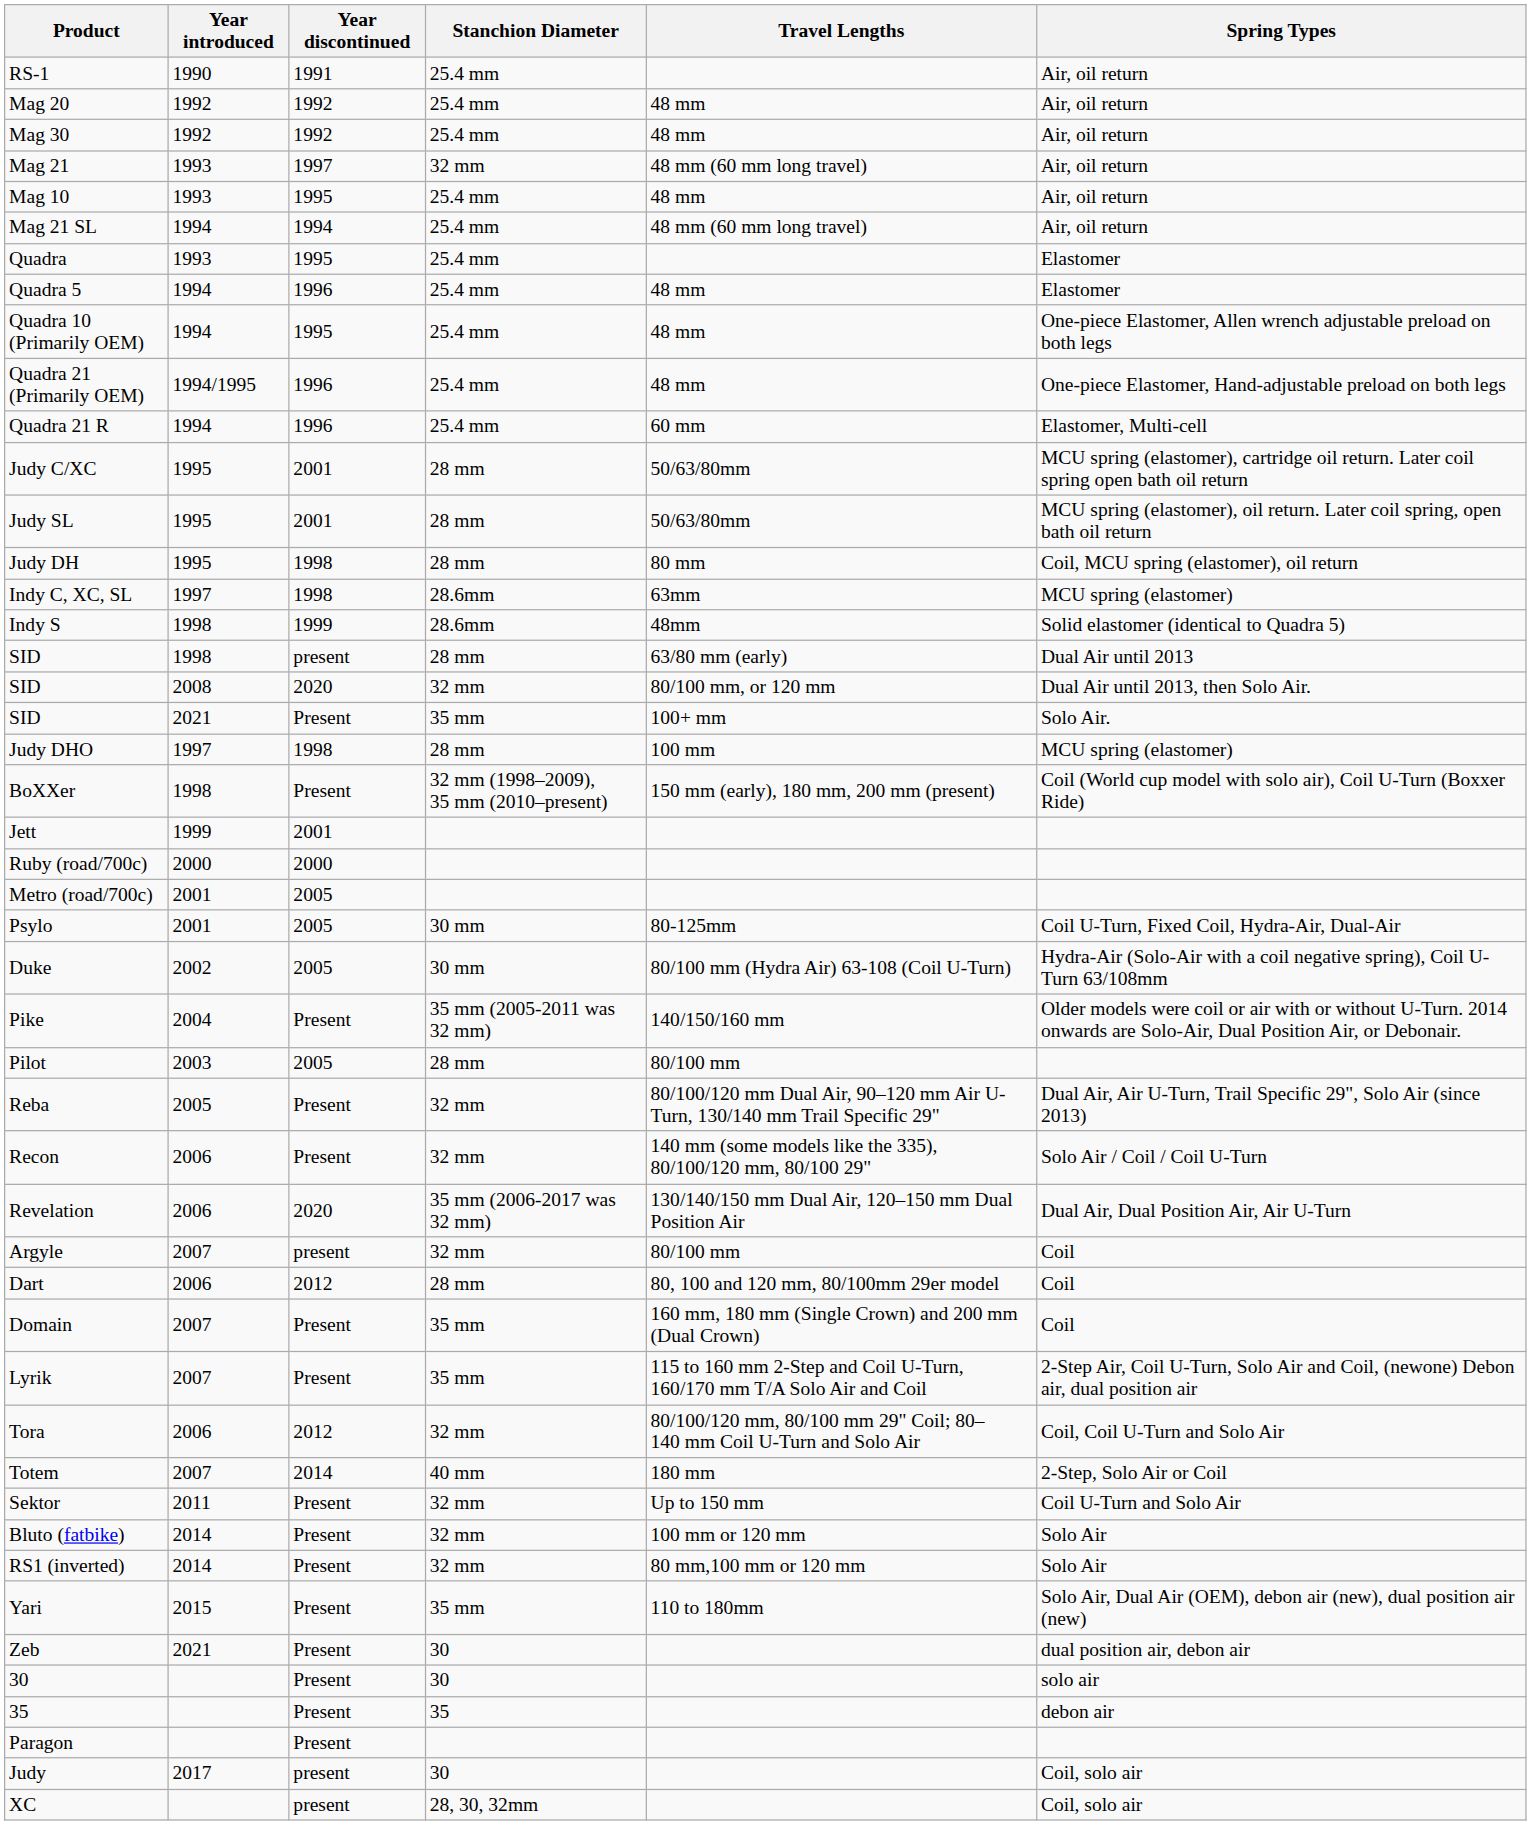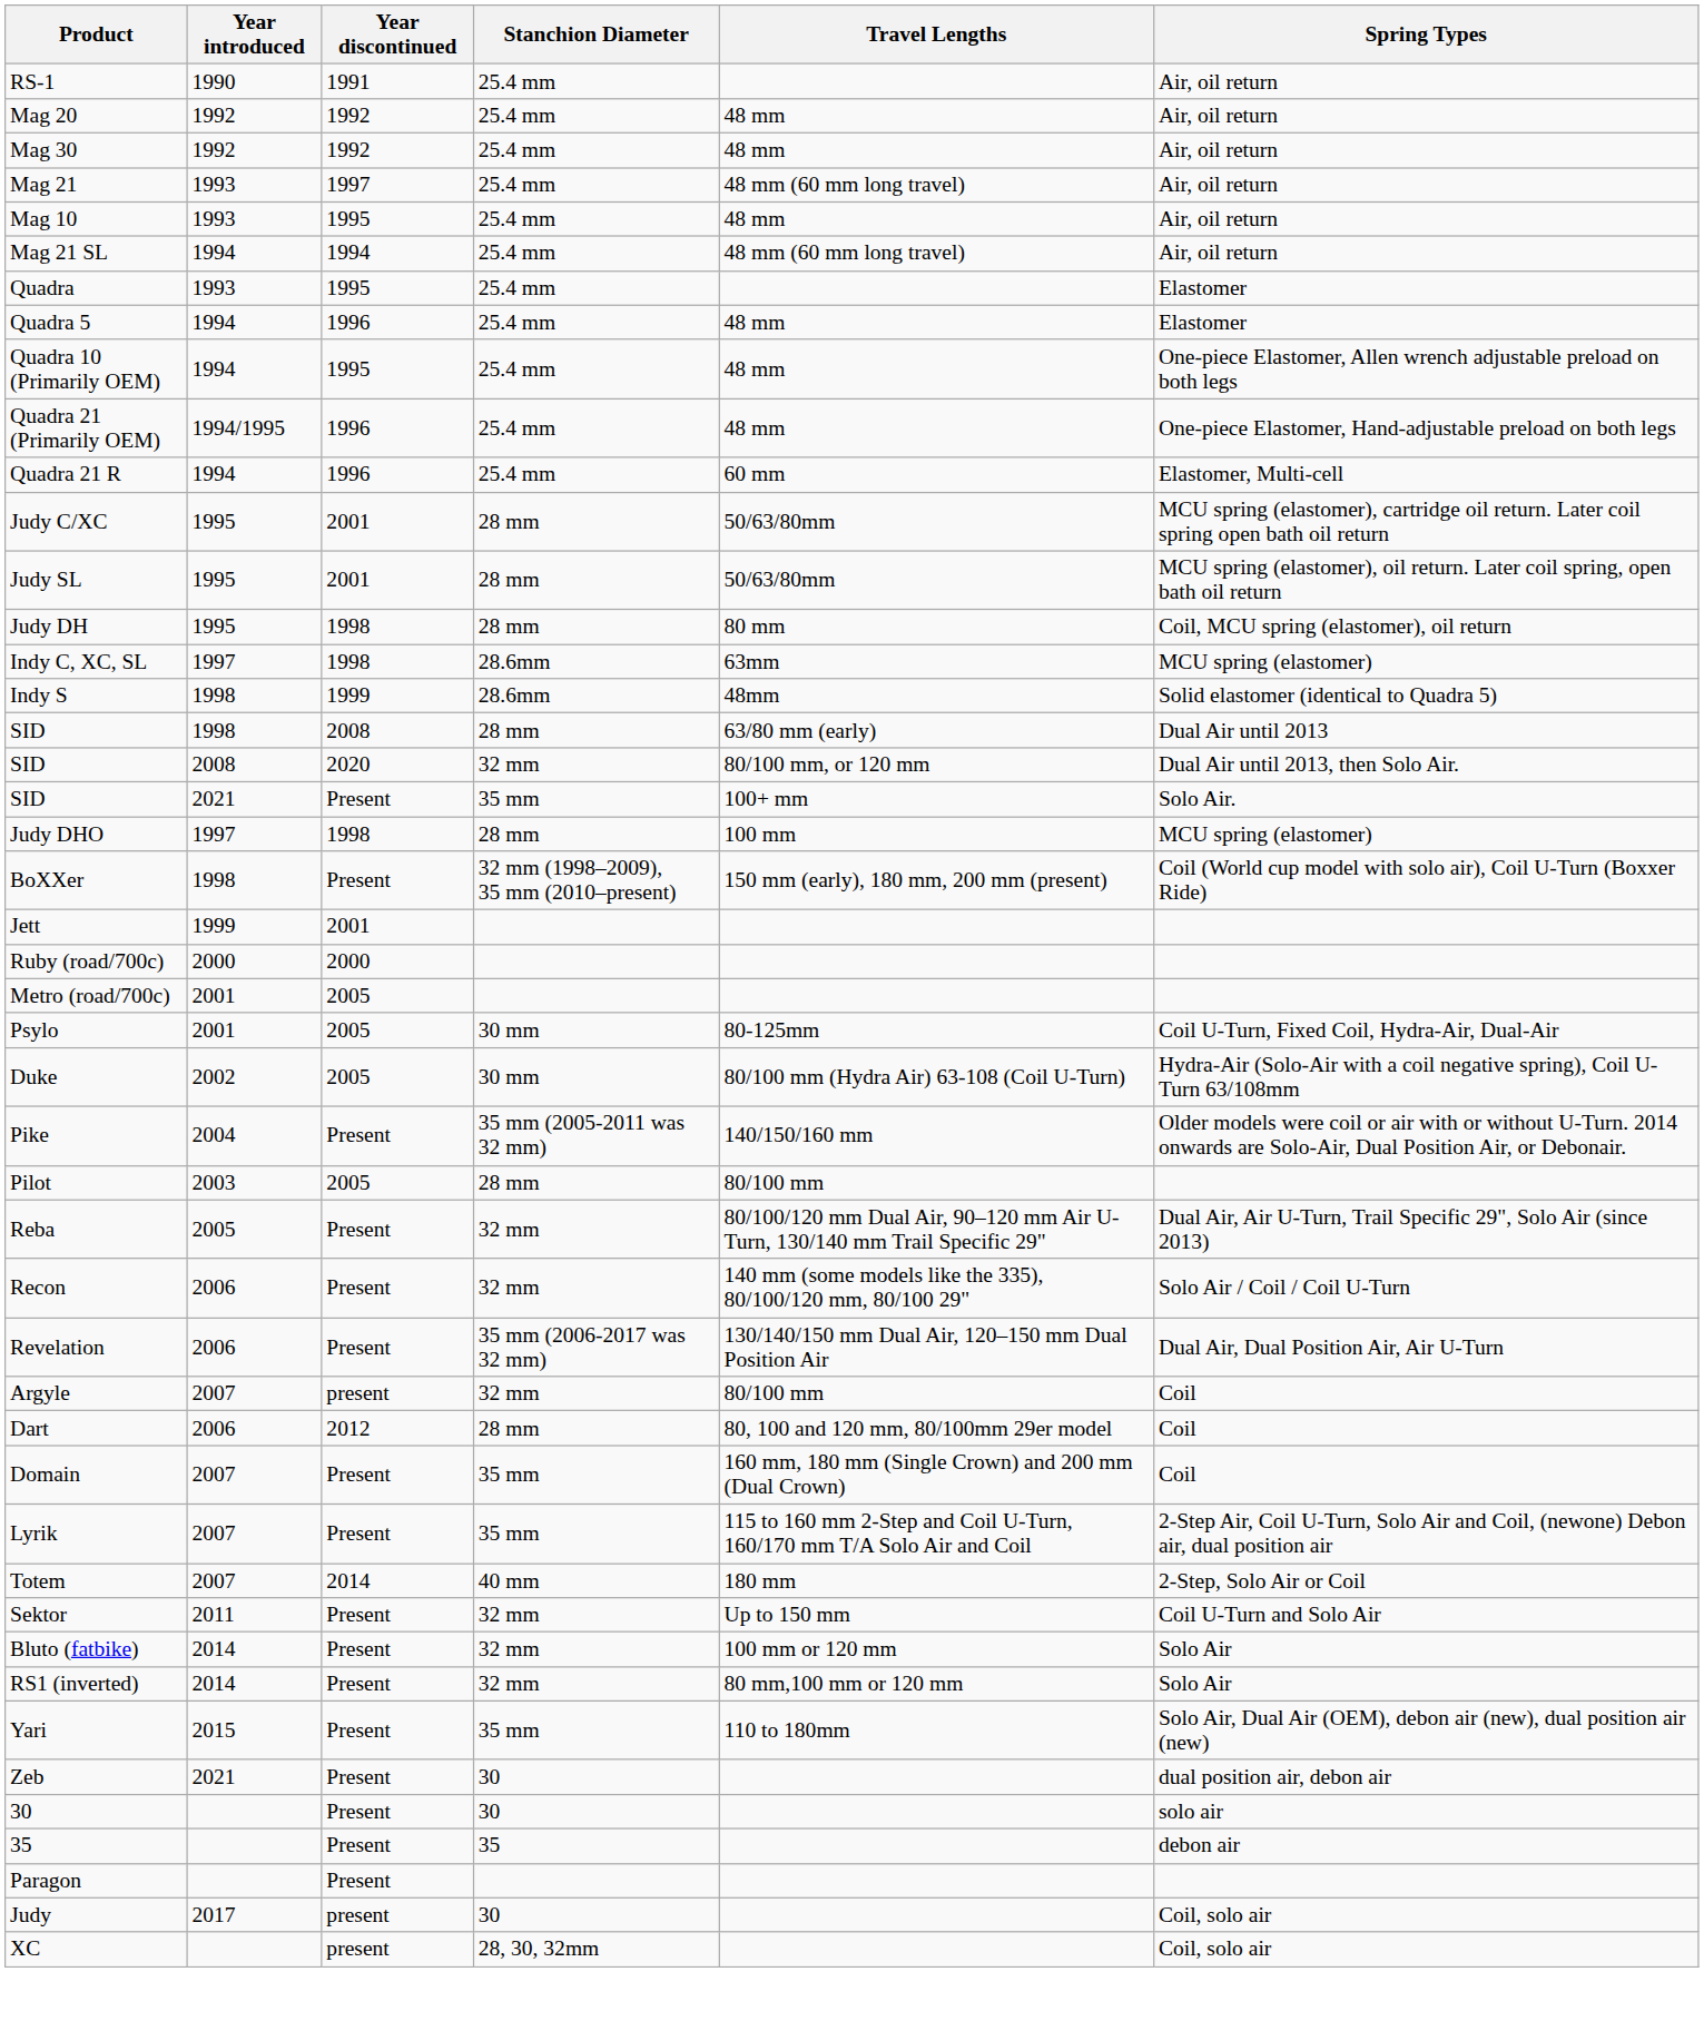Mag 21 | Stanchion Diameter: 32 mm -> 25.4 mm
SID / 1998 | Year discontinued: present -> 2008
Revelation | Year discontinued: 2020 -> Present
- row: Tora | 2006 | 2012 | 32 mm | 80/100/120 mm, 80/100 mm 29" Coil; 80–140 mm Coil U-Turn and Solo Air | Coil, Coil U-Turn and Solo Air
